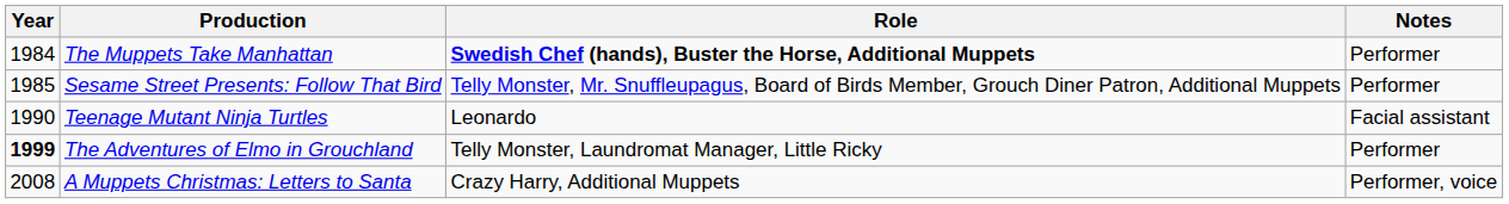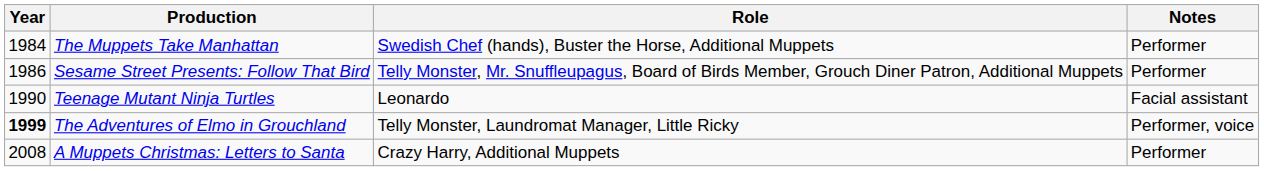The Muppets Take Manhattan | Role: bold -> normal
Sesame Street Presents: Follow That Bird | Year: 1985 -> 1986
The Adventures of Elmo in Grouchland | Notes: Performer -> Performer, voice
A Muppets Christmas: Letters to Santa | Notes: Performer, voice -> Performer
